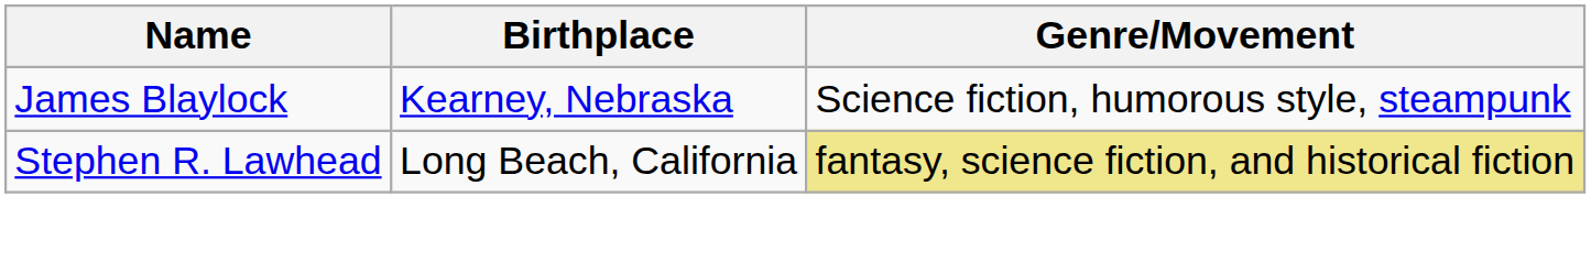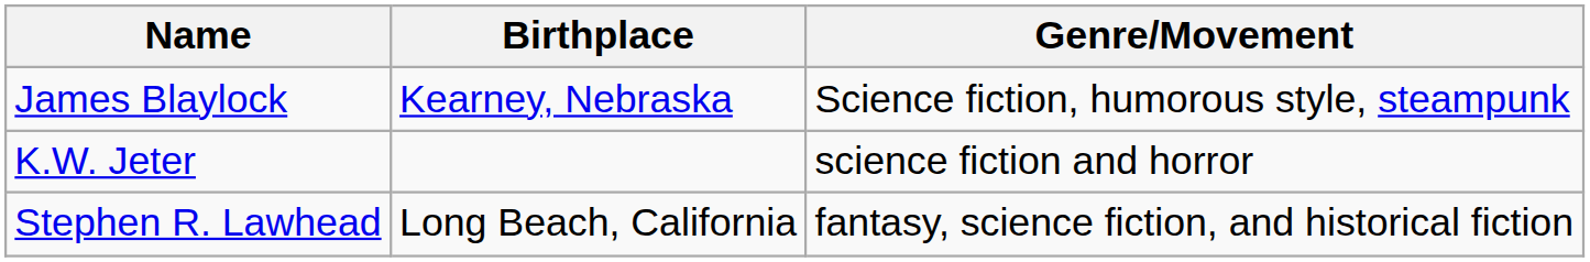+ row: K.W. Jeter | science fiction and horror
Stephen R. Lawhead | Genre/Movement: khaki background -> no background
